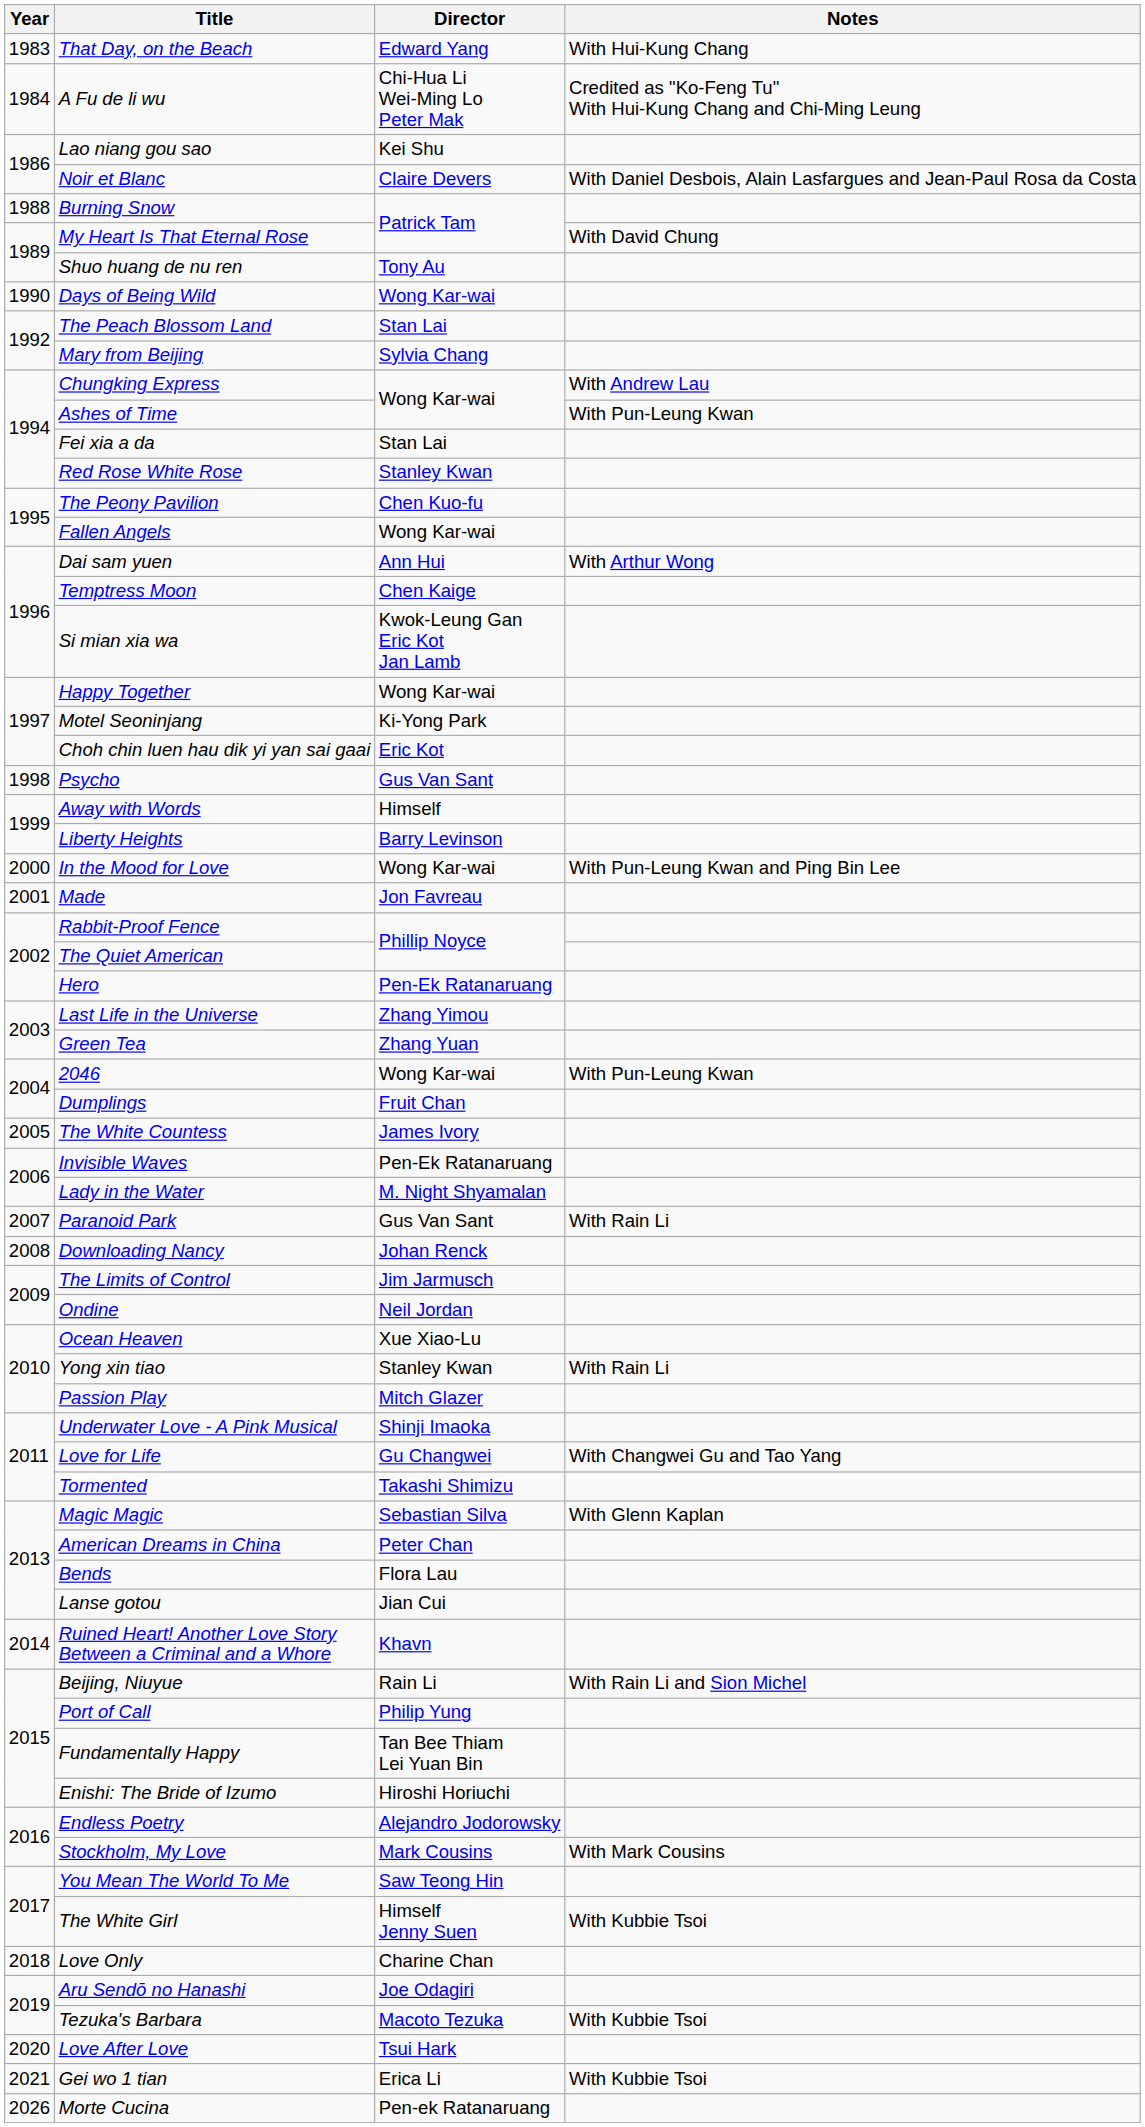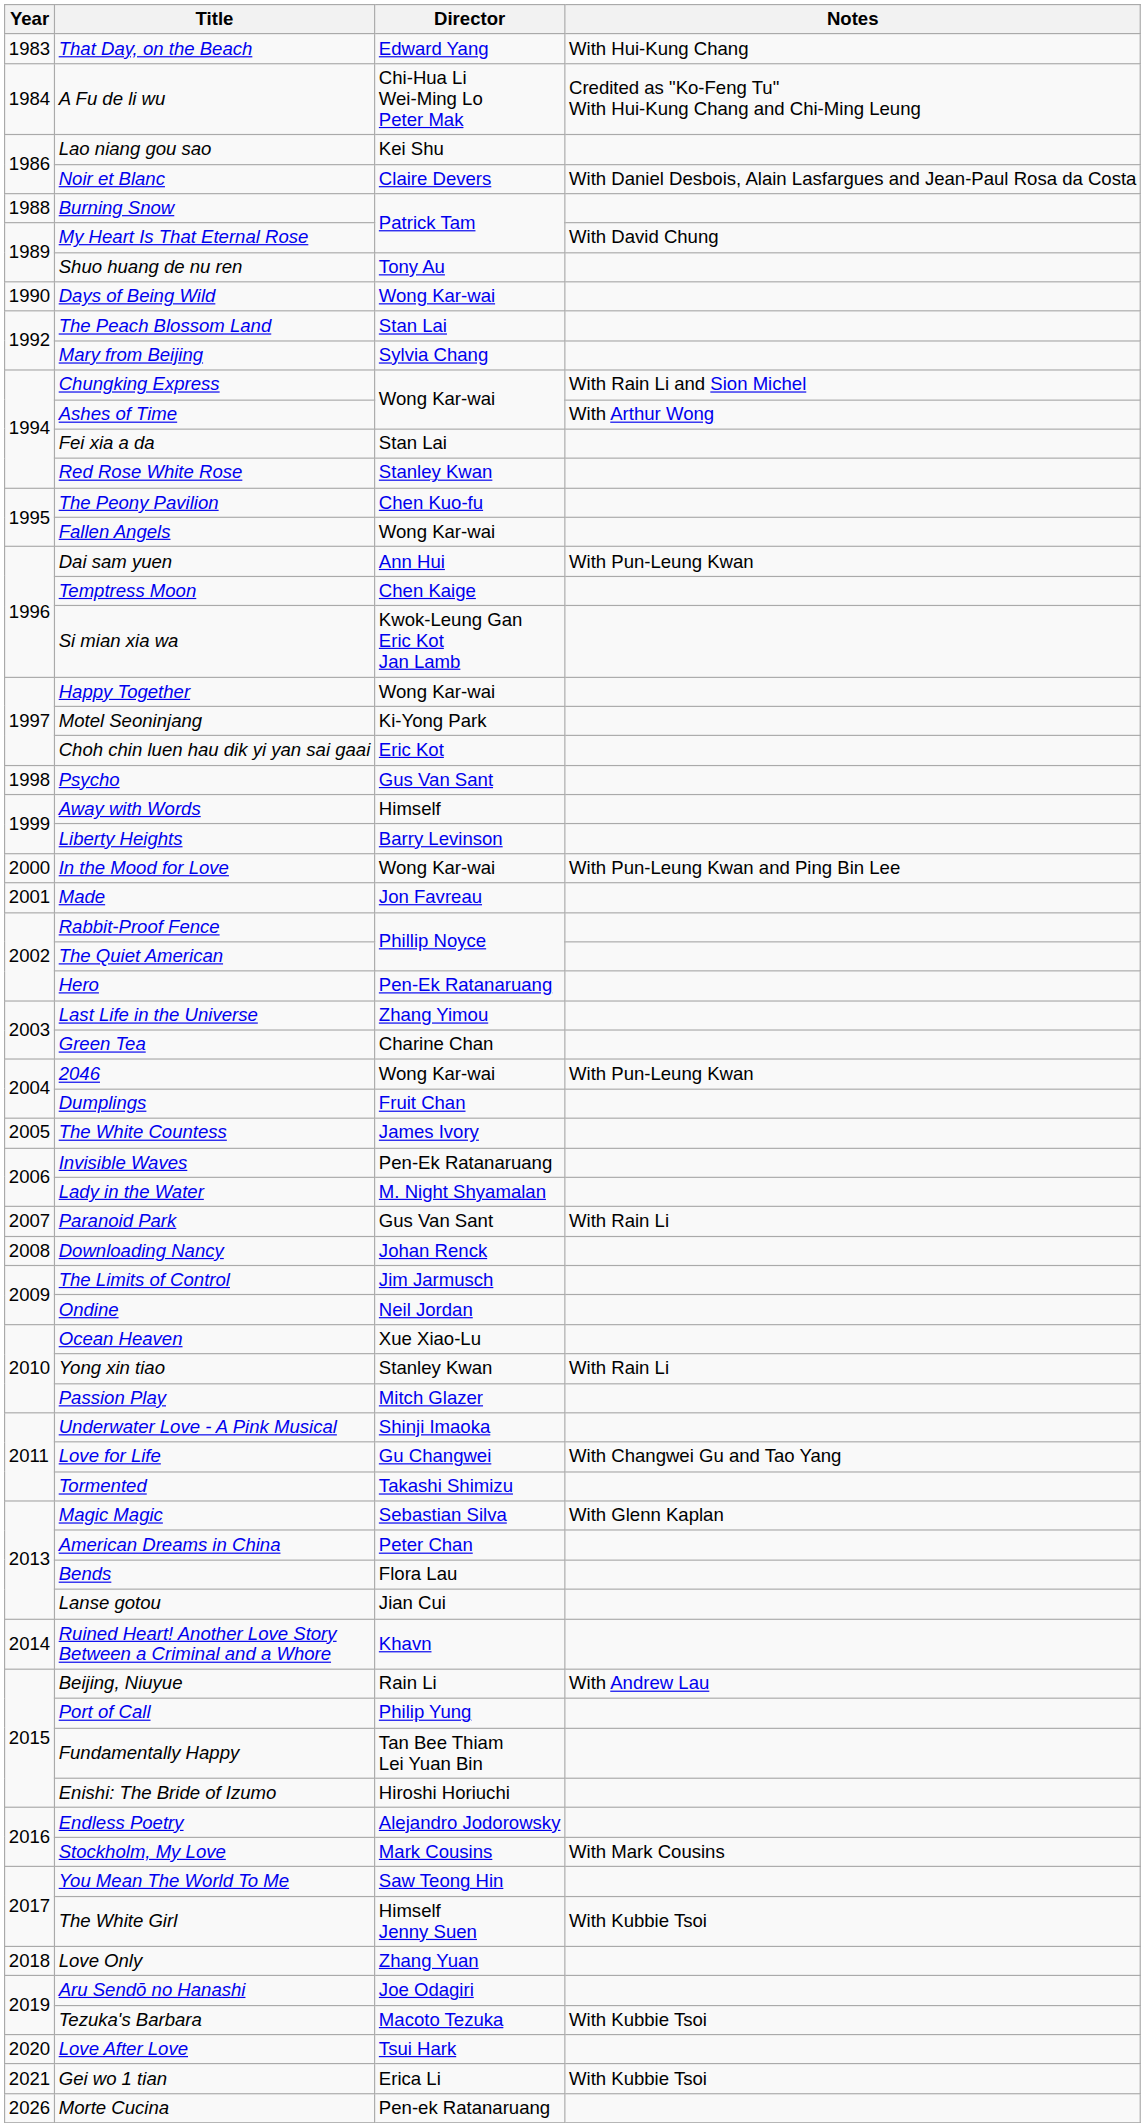Chungking Express | Notes: With Andrew Lau -> With Rain Li and Sion Michel
Ashes of Time | Notes: With Pun-Leung Kwan -> With Arthur Wong
Dai sam yuen | Notes: With Arthur Wong -> With Pun-Leung Kwan
Green Tea | Director: Zhang Yuan -> Charine Chan
Beijing, Niuyue | Notes: With Rain Li and Sion Michel -> With Andrew Lau
Love Only | Director: Charine Chan -> Zhang Yuan
